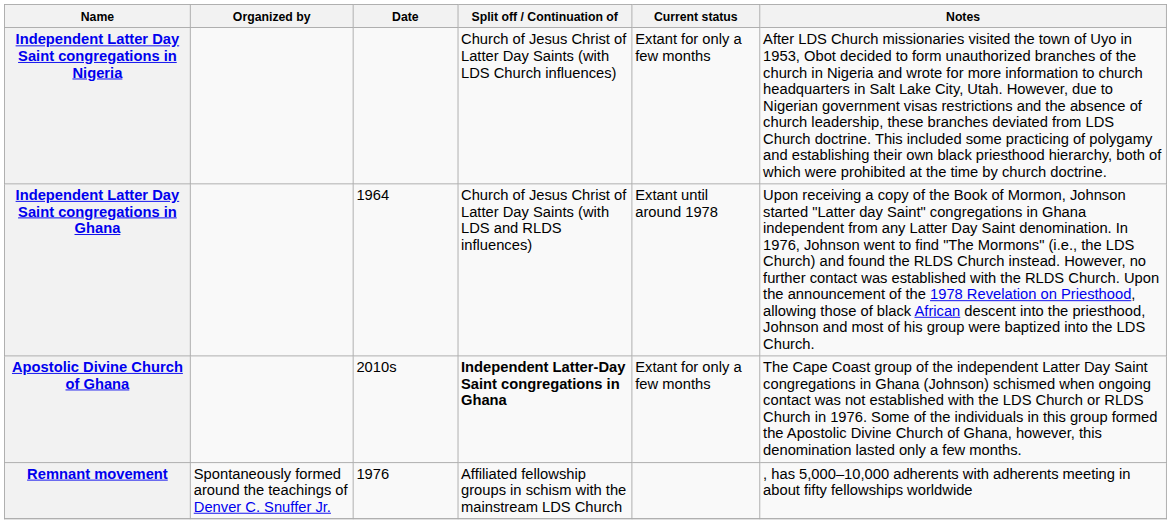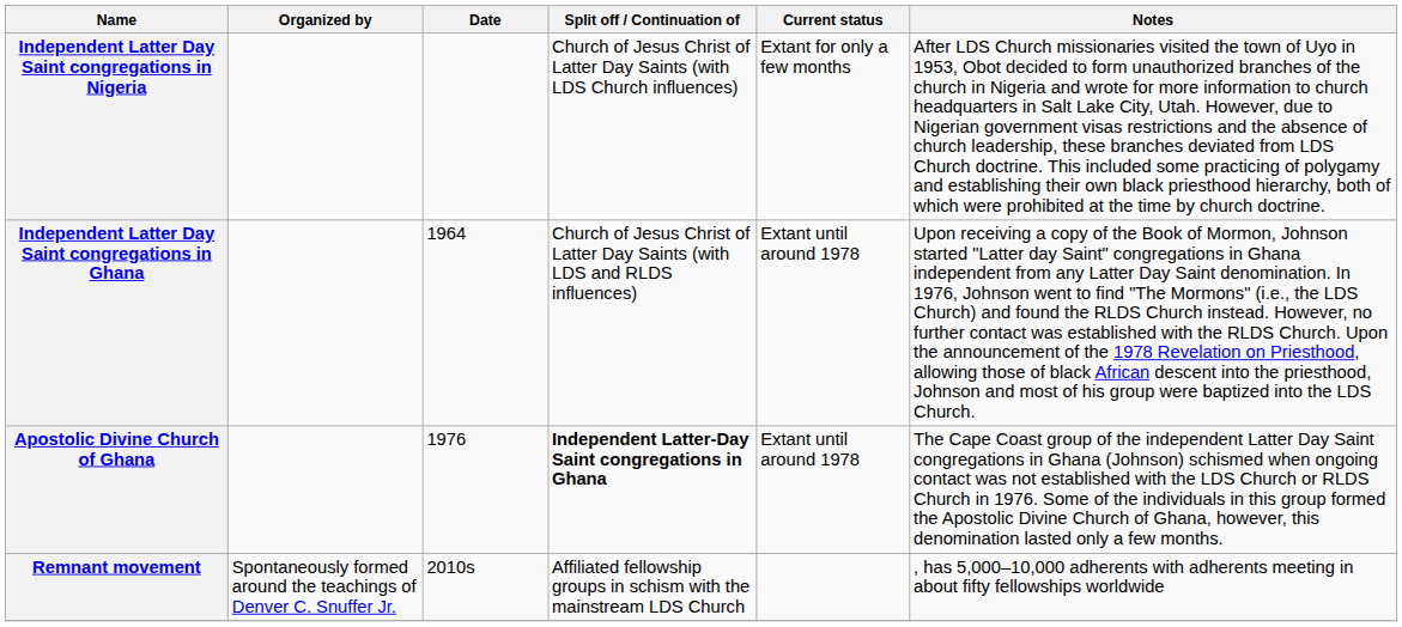Apostolic Divine Church of Ghana | Date: 2010s -> 1976
Apostolic Divine Church of Ghana | Current status: Extant for only a few months -> Extant until around 1978
Remnant movement | Date: 1976 -> 2010s
